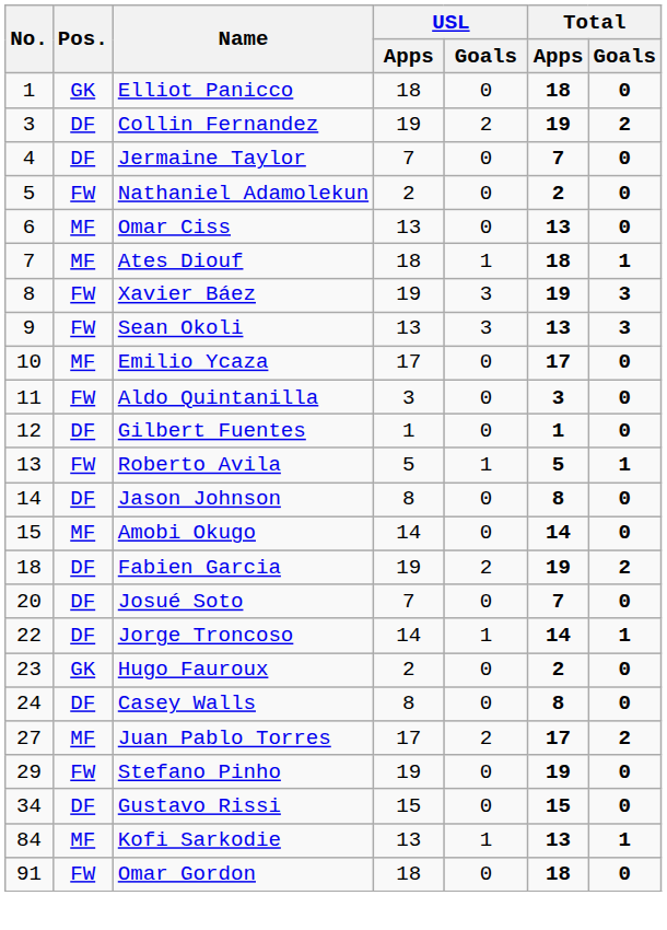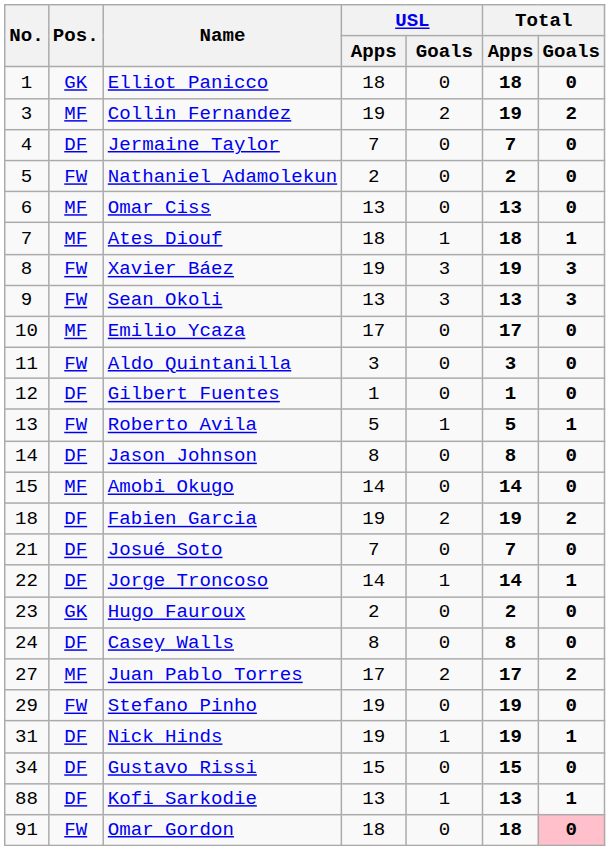Collin Fernandez | Pos.: DF -> MF
Josué Soto | No.: 20 -> 21
+ row: 31 | DF | Nick Hinds | 19 | 1 | 19 | 1
Kofi Sarkodie | No.: 84 -> 88
Kofi Sarkodie | Pos.: MF -> DF
Omar Gordon | Total / Goals: no background -> pink background
